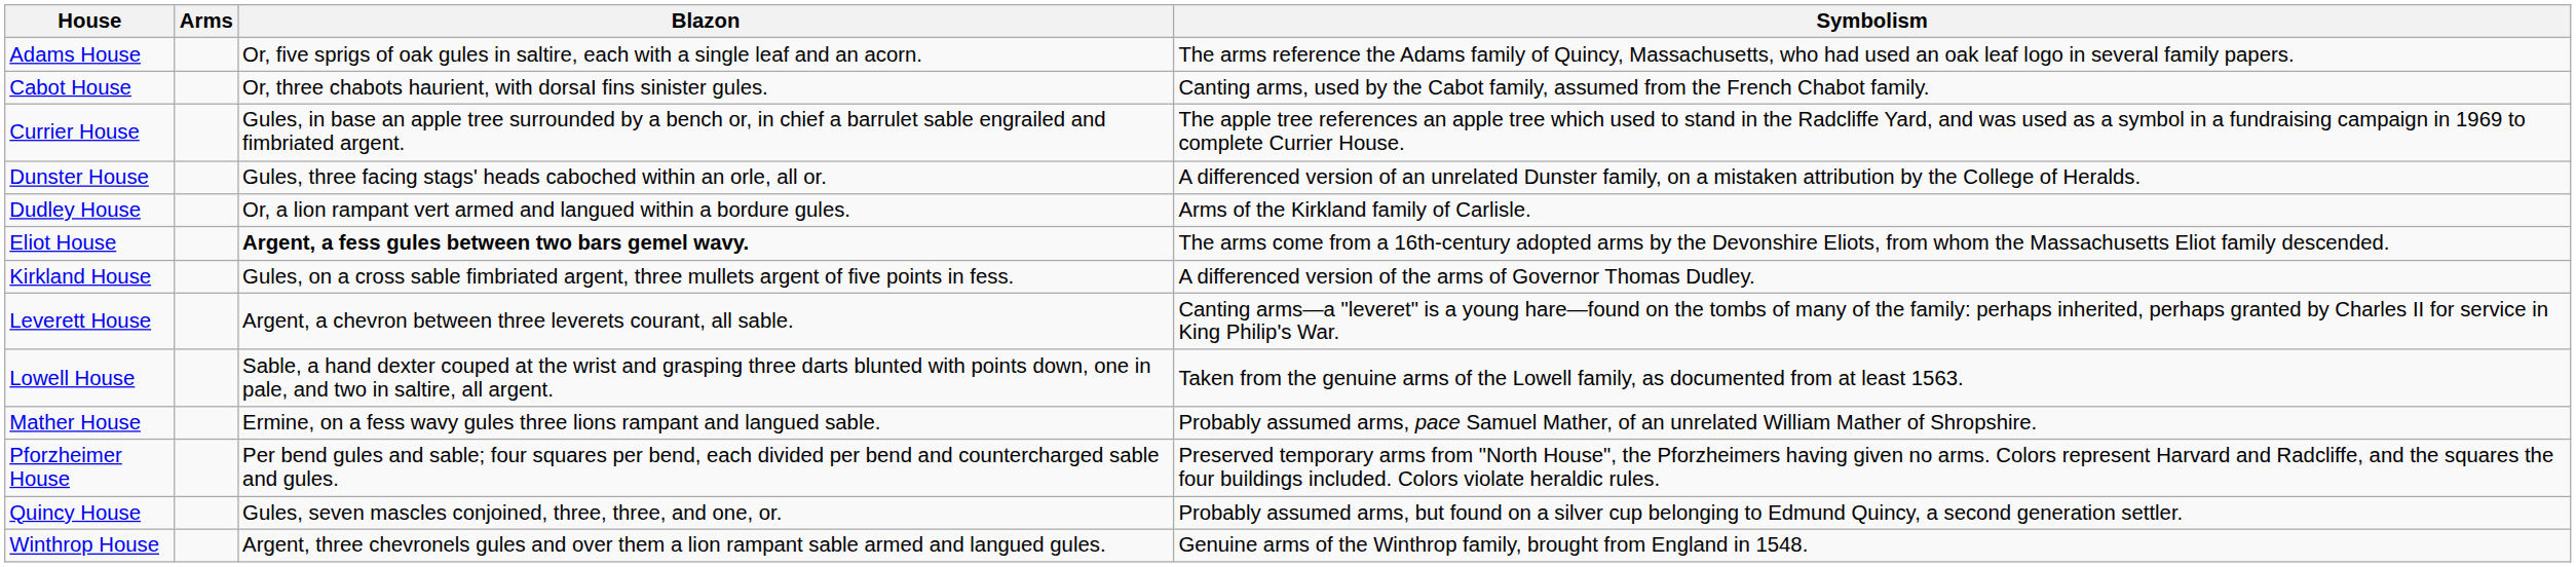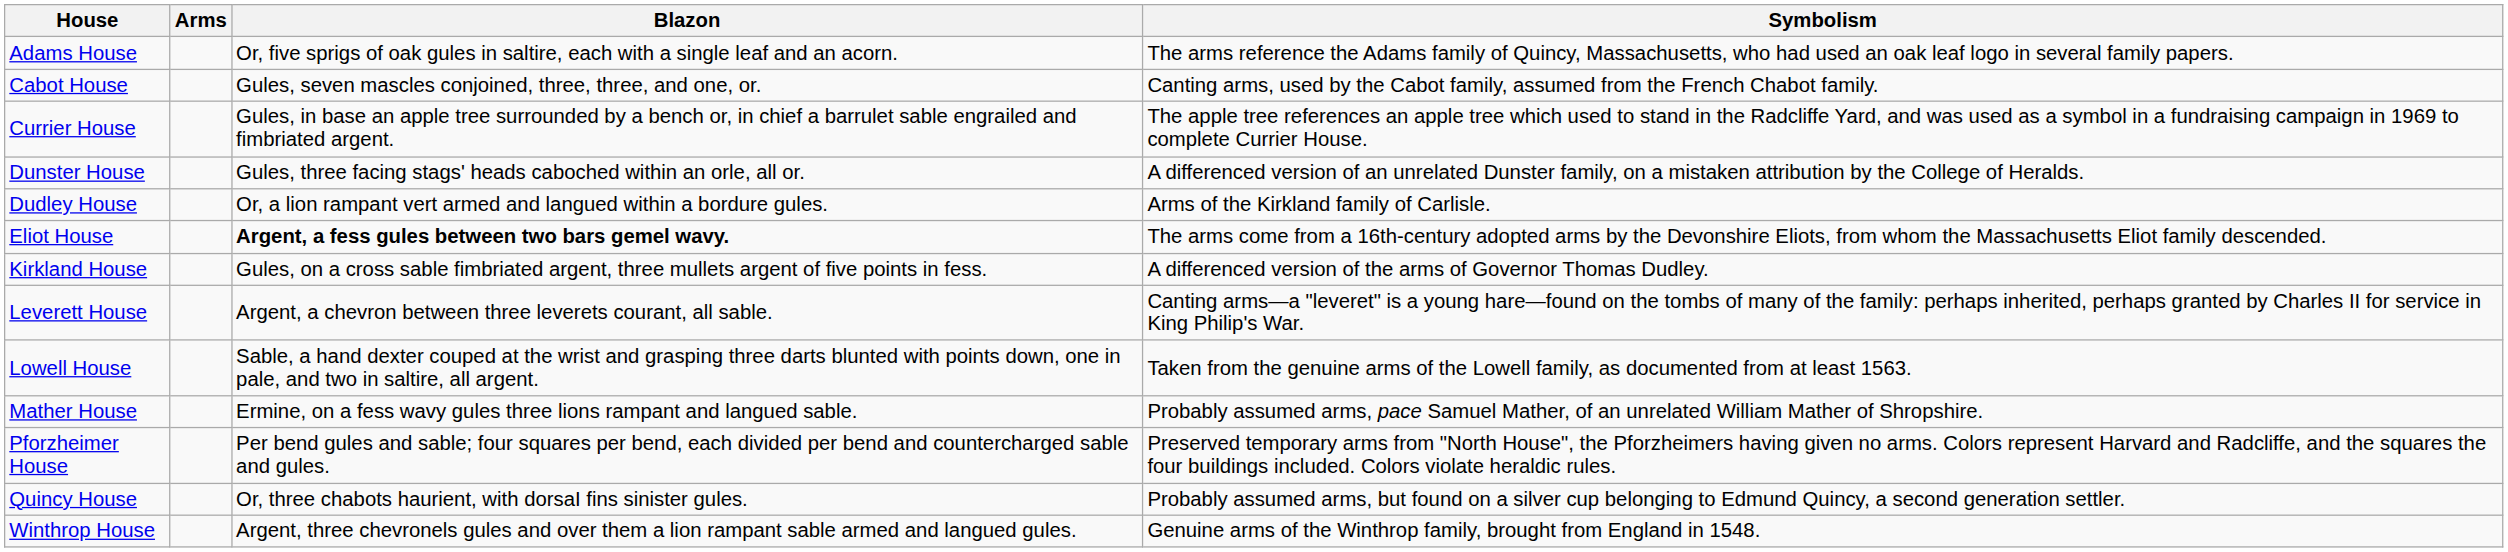Cabot House | Blazon: Or, three chabots haurient, with dorsaI fins sinister gules. -> Gules, seven mascles conjoined, three, three, and one, or.
Quincy House | Blazon: Gules, seven mascles conjoined, three, three, and one, or. -> Or, three chabots haurient, with dorsaI fins sinister gules.
